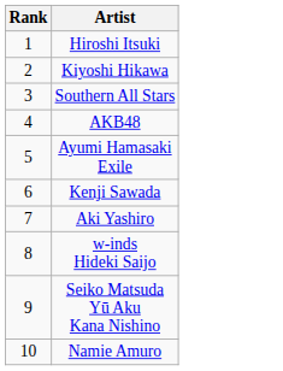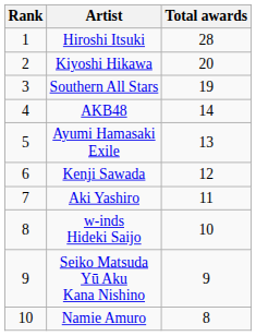+ column: Total awards | 28 | 20 | 19 | 14 | 13 | 12 | 11 | 10 | 9 | 8
